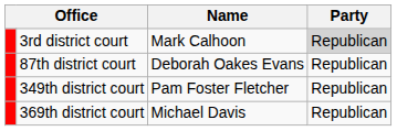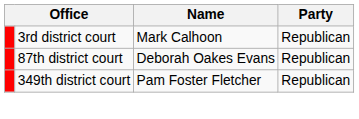3rd district court | Party: lightgrey background -> no background
- row: 369th district court | Michael Davis | Republican
